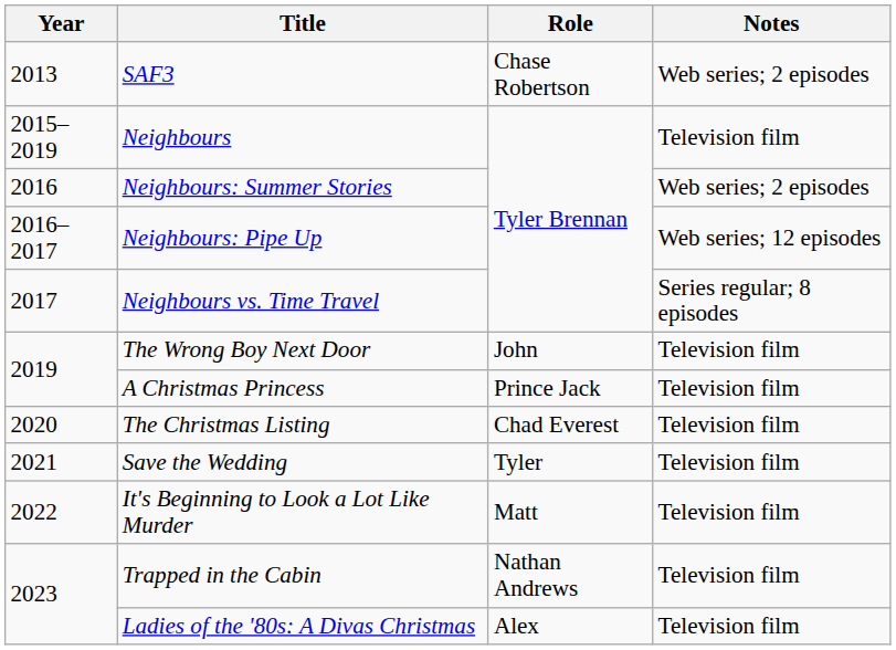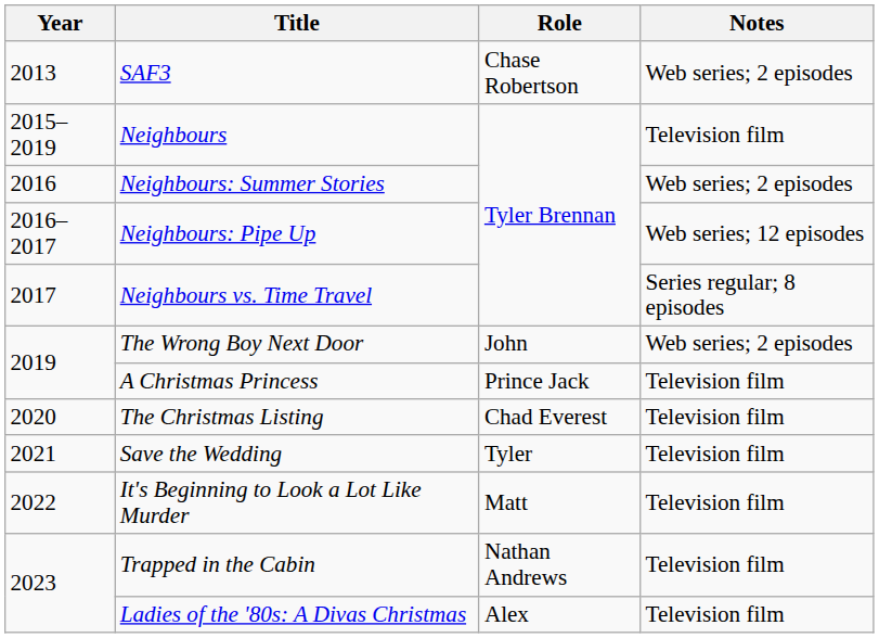The Wrong Boy Next Door | Notes: Television film -> Web series; 2 episodes
